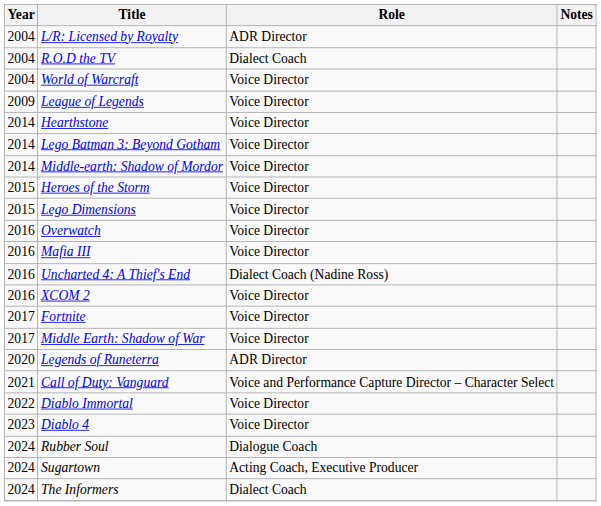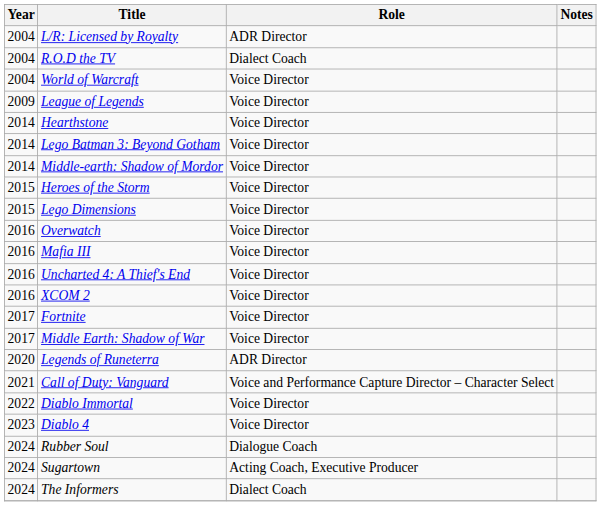Uncharted 4: A Thief's End | Role: Dialect Coach (Nadine Ross) -> Voice Director
